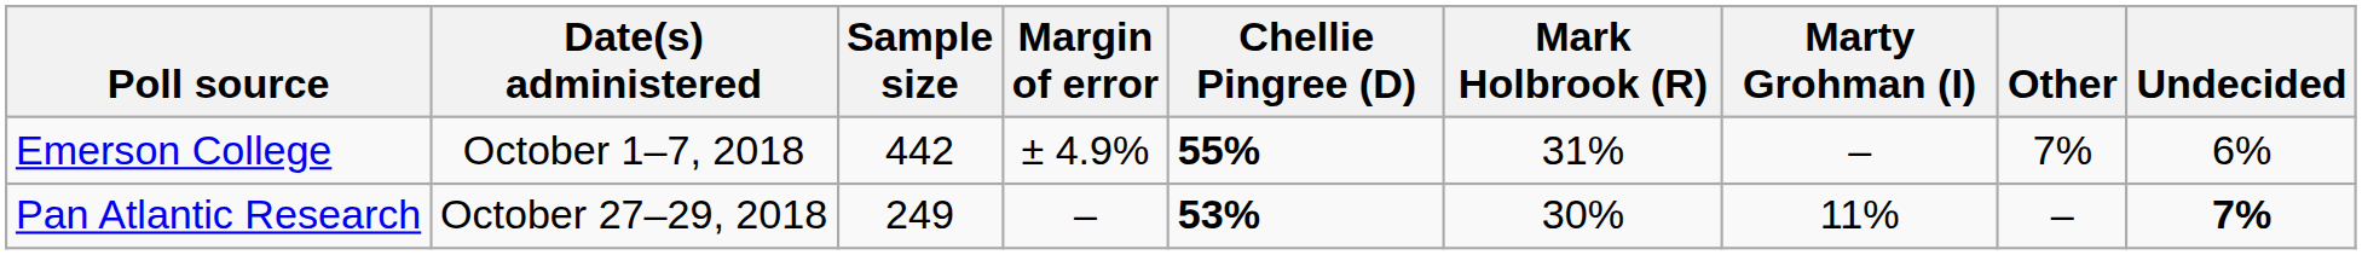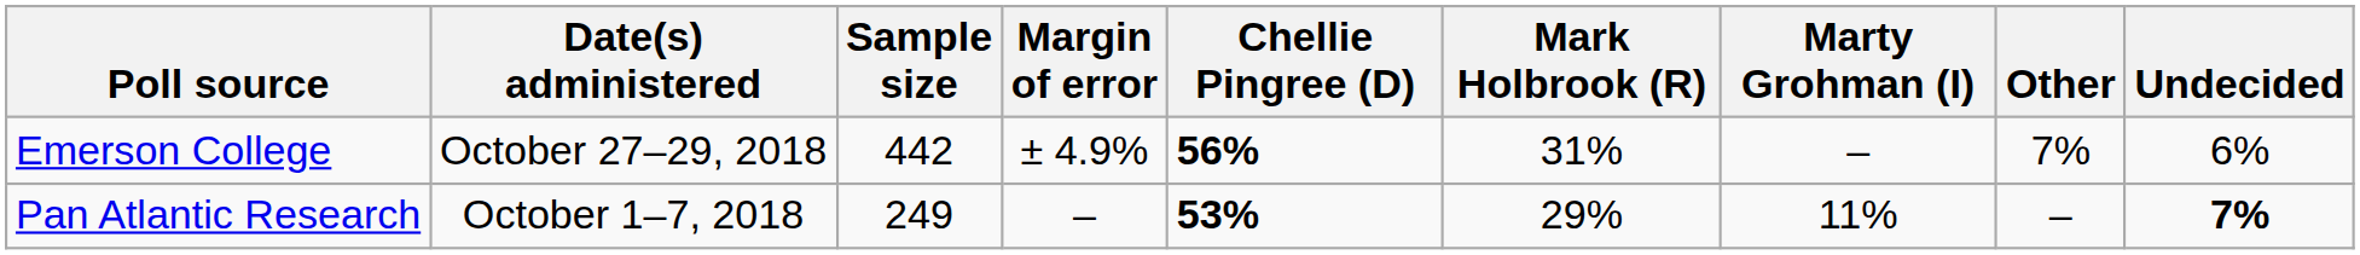Emerson College | Date(s) administered: October 1–7, 2018 -> October 27–29, 2018
Emerson College | Chellie Pingree (D): 55% -> 56%
Pan Atlantic Research | Date(s) administered: October 27–29, 2018 -> October 1–7, 2018
Pan Atlantic Research | Mark Holbrook (R): 30% -> 29%
